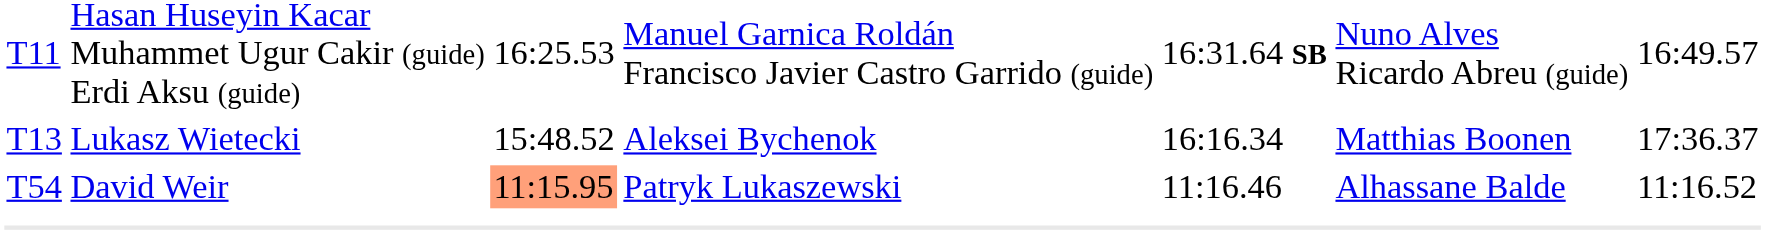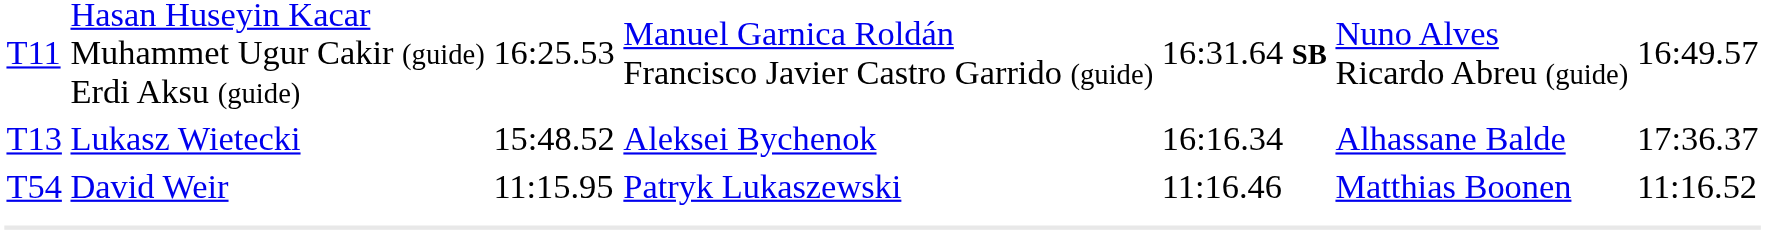T13 | column 6: Matthias Boonen -> Alhassane Balde
T54 | column 3: lightsalmon background -> no background
T54 | column 6: Alhassane Balde -> Matthias Boonen
